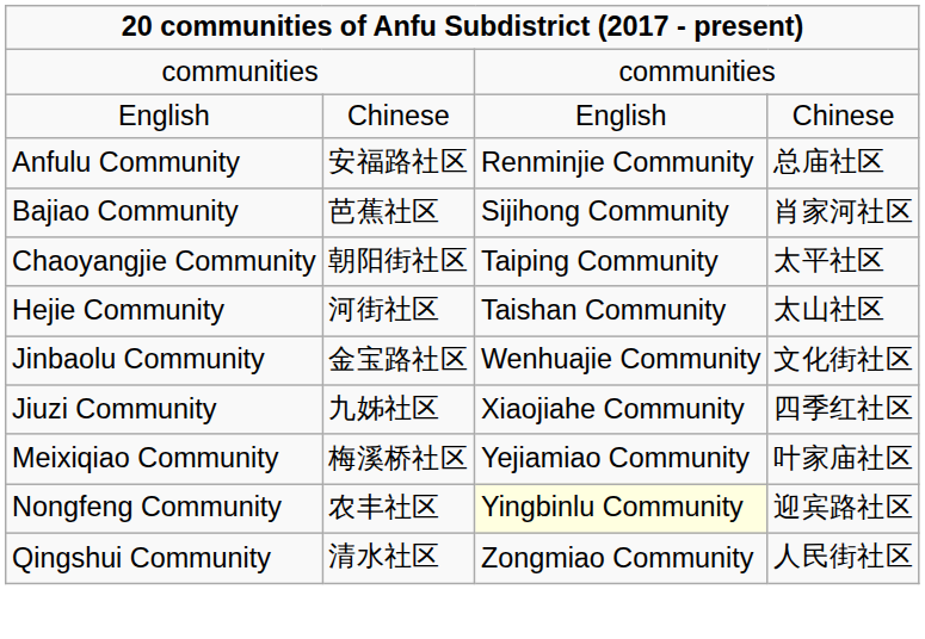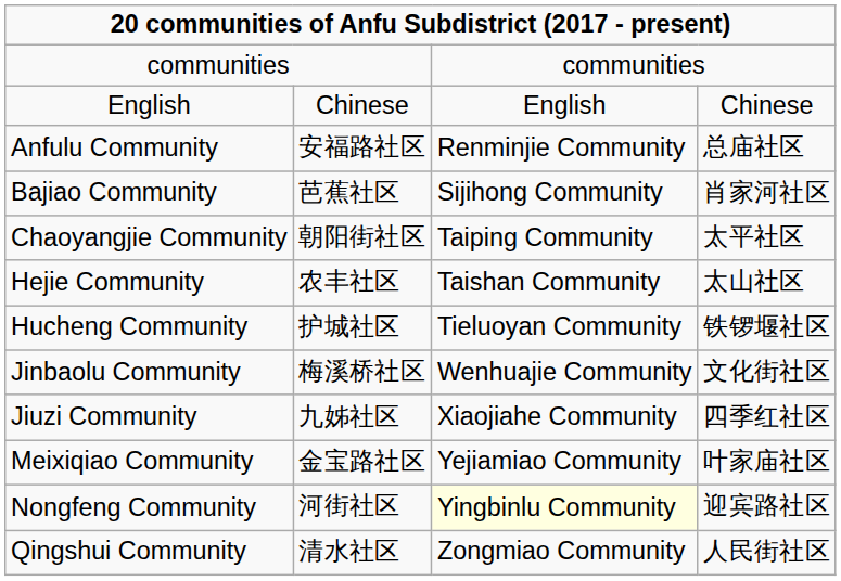Hejie Community | column 2: 河街社区 -> 农丰社区
+ row: Hucheng Community | 护城社区 | Tieluoyan Community | 铁锣堰社区
Jinbaolu Community | column 2: 金宝路社区 -> 梅溪桥社区
Meixiqiao Community | column 2: 梅溪桥社区 -> 金宝路社区
Nongfeng Community | column 2: 农丰社区 -> 河街社区
